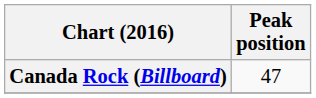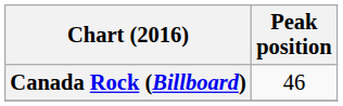Canada Rock (Billboard) | Peak position: 47 -> 46
